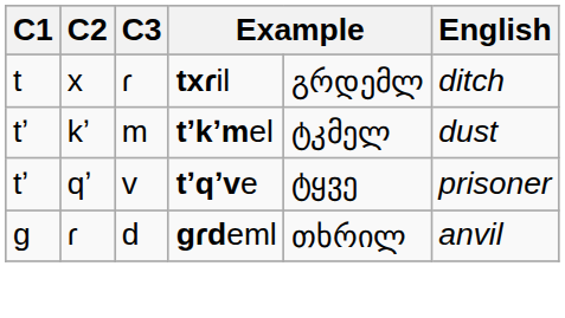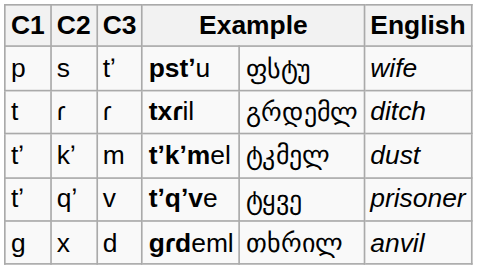+ row: p | s | tʼ | pstʼu | ფსტუ | wife
txɾil | C2: x -> ɾ
gɾdeml | C2: ɾ -> x
